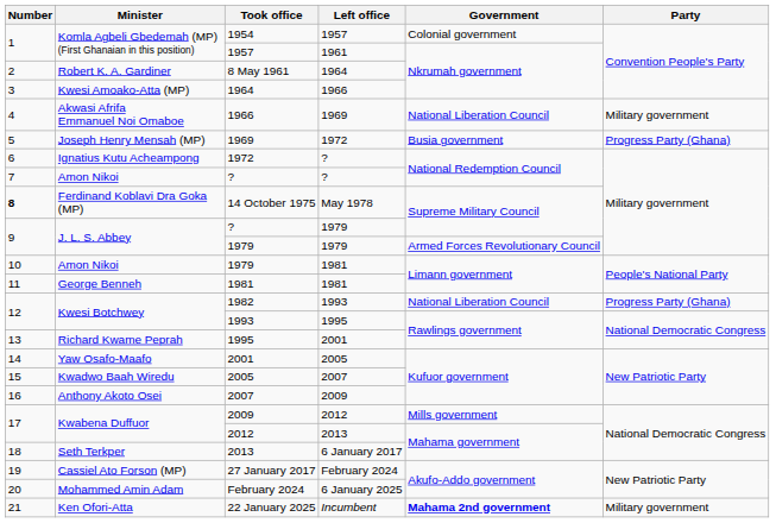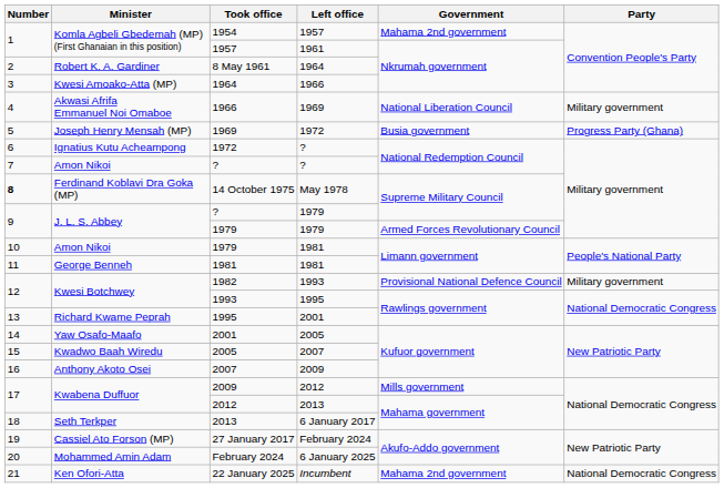1954 | Government: Colonial government -> Mahama 2nd government
1982 | Government: National Liberation Council -> Provisional National Defence Council
1982 | Party: Progress Party (Ghana) -> Military government
22 January 2025 | Government: bold -> normal
22 January 2025 | Party: Military government -> National Democratic Congress
